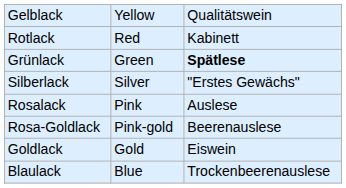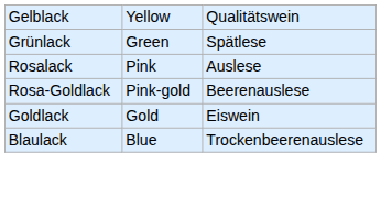- row: Rotlack | Red | Kabinett
Grünlack | column 3: bold -> normal
- row: Silberlack | Silver | "Erstes Gewächs"
